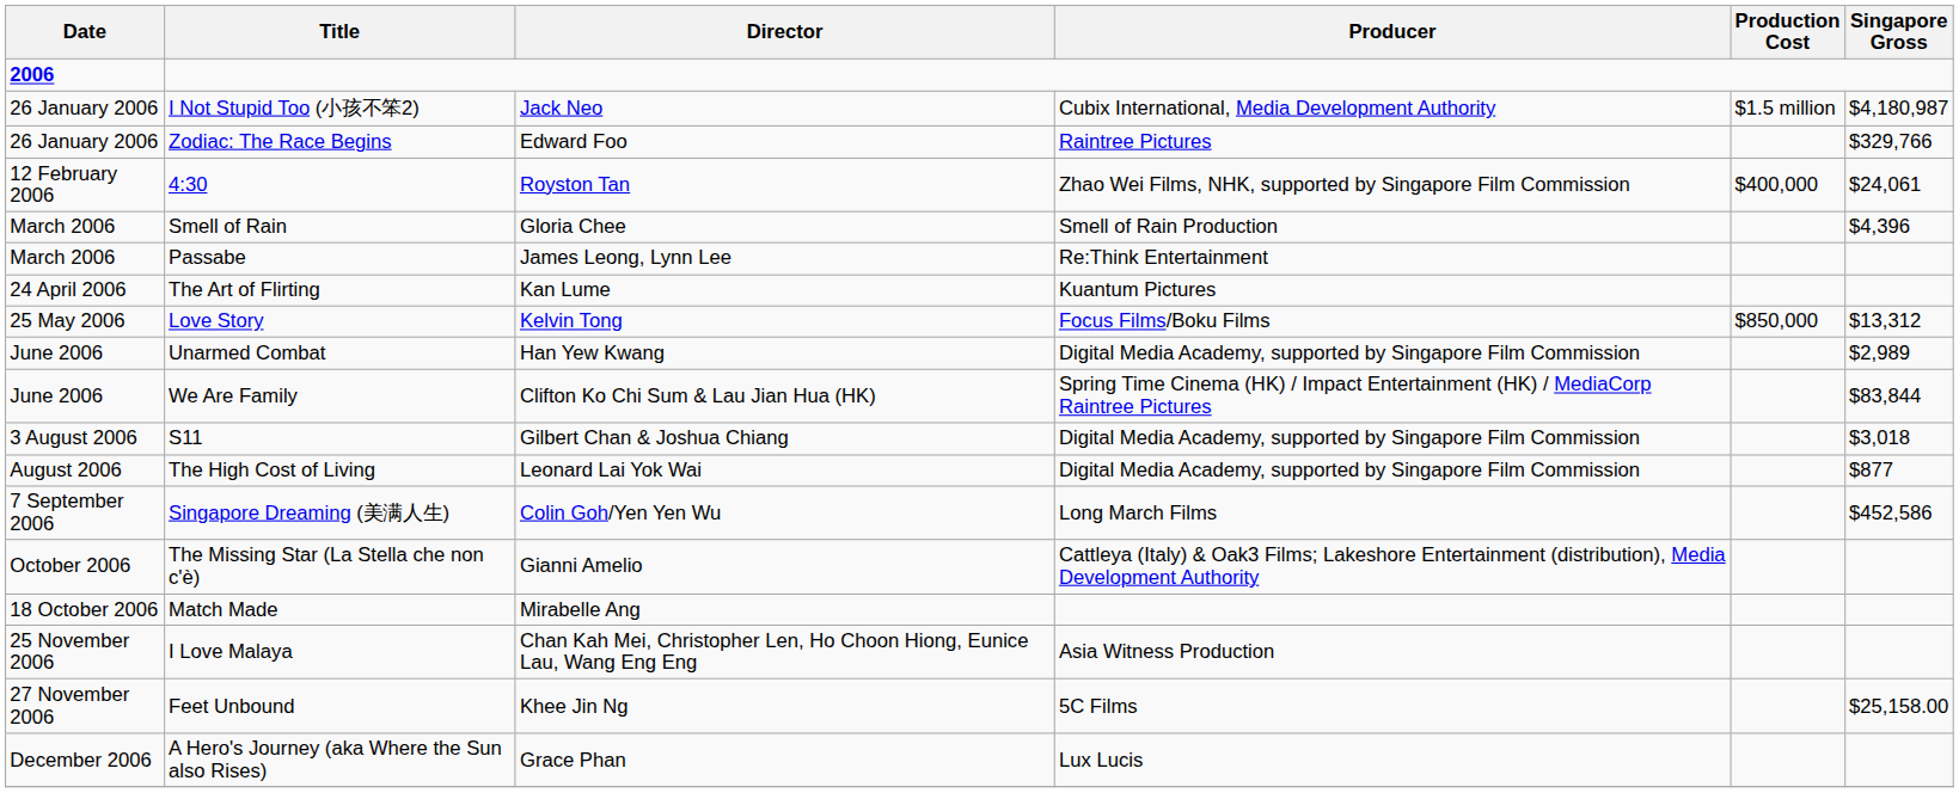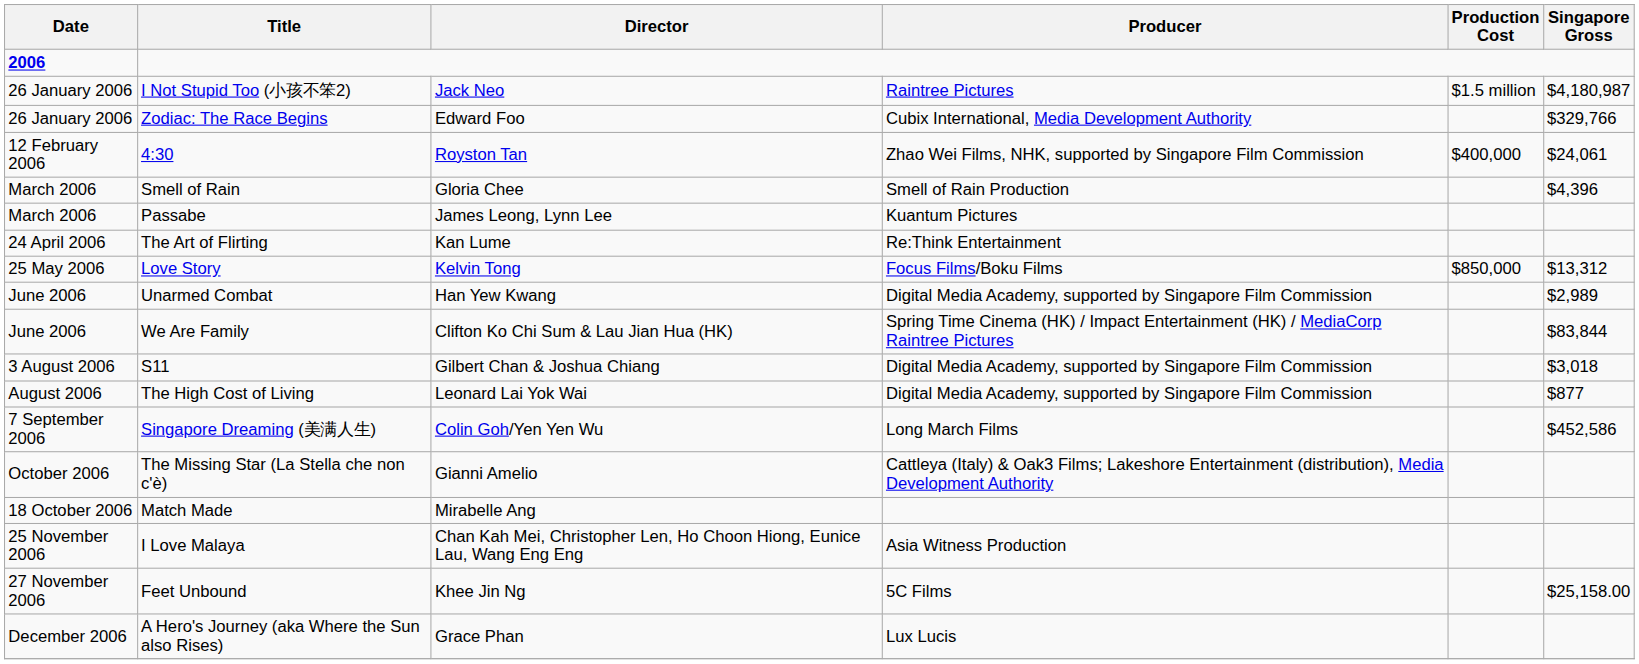I Not Stupid Too (小孩不笨2) | Producer: Cubix International, Media Development Authority -> Raintree Pictures
Zodiac: The Race Begins | Producer: Raintree Pictures -> Cubix International, Media Development Authority
Passabe | Producer: Re:Think Entertainment -> Kuantum Pictures
The Art of Flirting | Producer: Kuantum Pictures -> Re:Think Entertainment
